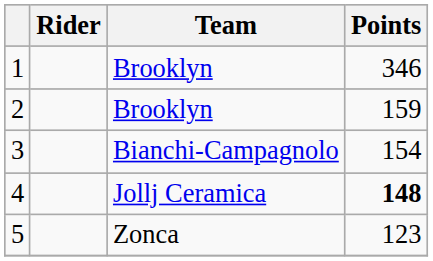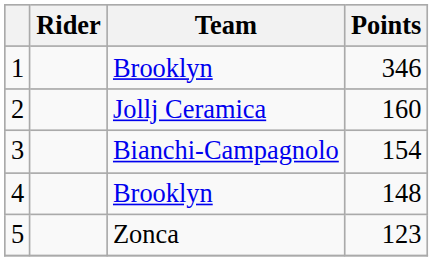2 | Team: Brooklyn -> Jollj Ceramica
2 | Points: 159 -> 160
4 | Team: Jollj Ceramica -> Brooklyn
4 | Points: bold -> normal
